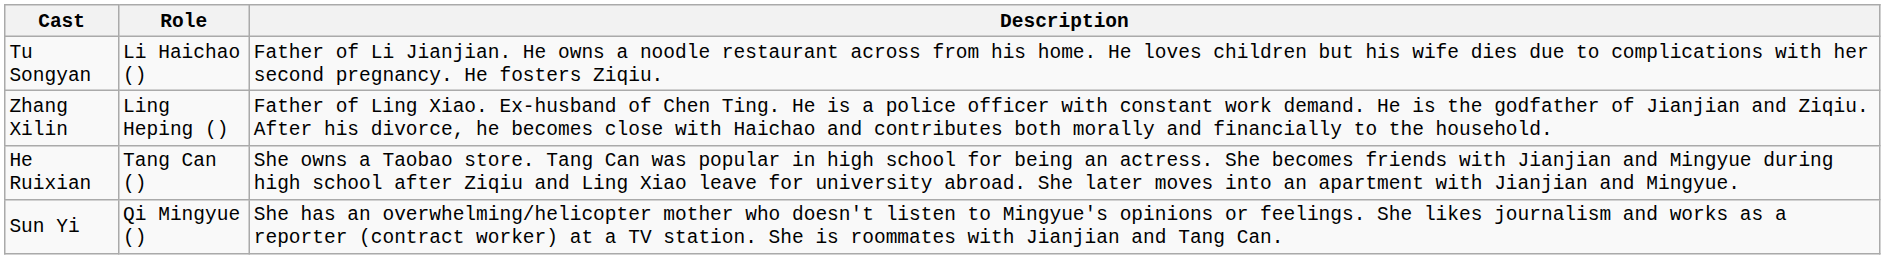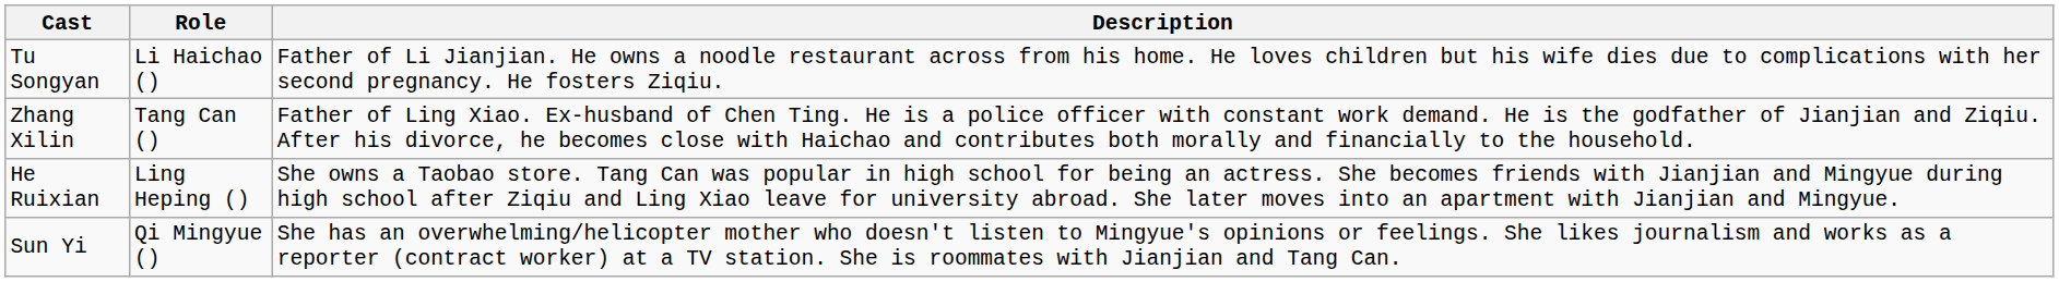Zhang Xilin | Role: Ling Heping () -> Tang Can ()
He Ruixian | Role: Tang Can () -> Ling Heping ()
